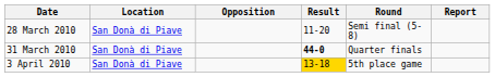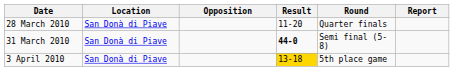28 March 2010 | Round: Semi final (5-8) -> Quarter finals
31 March 2010 | Round: Quarter finals -> Semi final (5-8)
